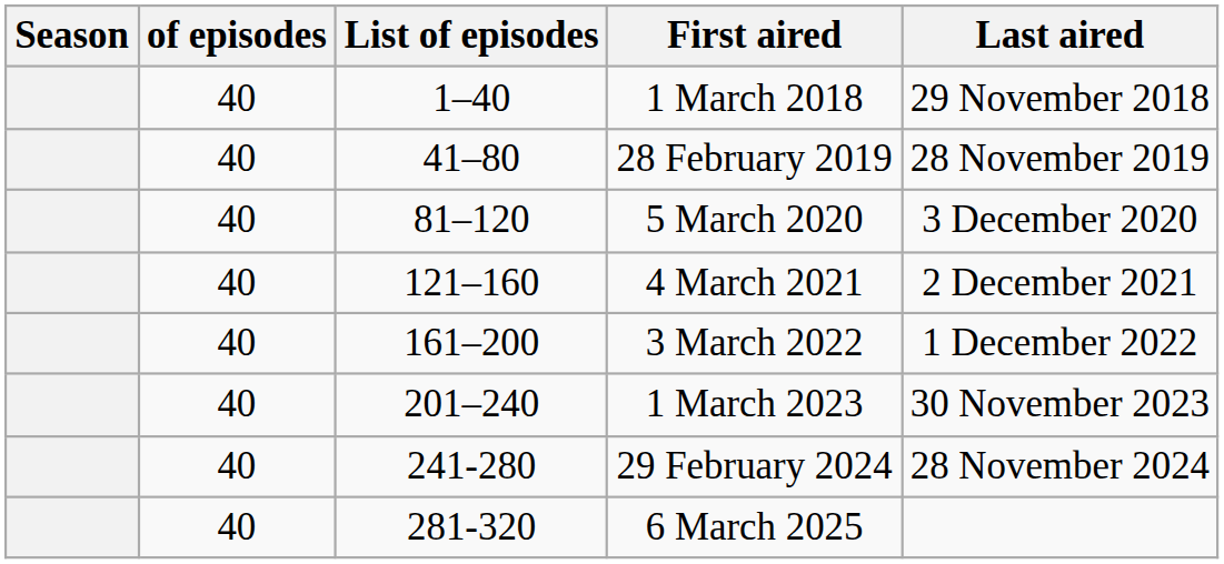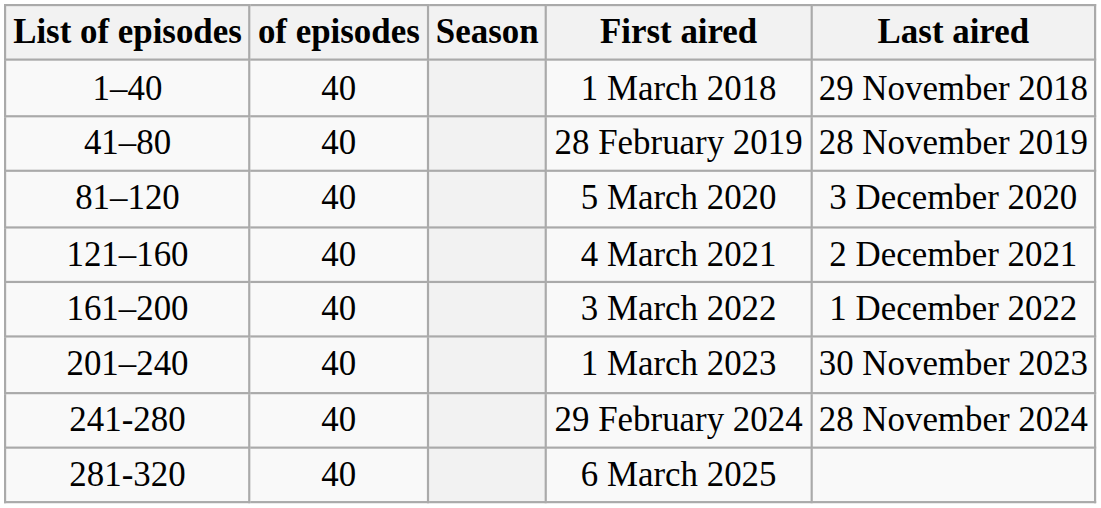columns swapped: Season <-> List of episodes
